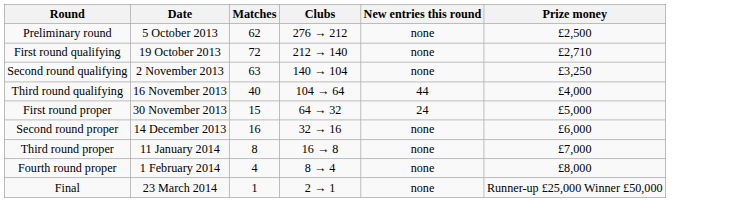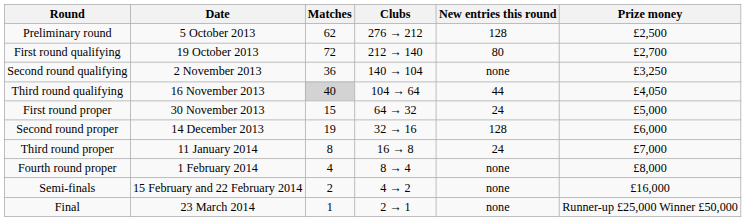Preliminary round | New entries this round: none -> 128
First round qualifying | New entries this round: none -> 80
First round qualifying | Prize money: £2,710 -> £2,700
Second round qualifying | Matches: 63 -> 36
Third round qualifying | Matches: no background -> lightgrey background
Third round qualifying | Prize money: £4,000 -> £4,050
Second round proper | Matches: 16 -> 19
Second round proper | New entries this round: none -> 128
Third round proper | New entries this round: none -> 24
+ row: Semi-finals | 15 February and 22 February 2014 | 2 | 4 → 2 | none | £16,000
